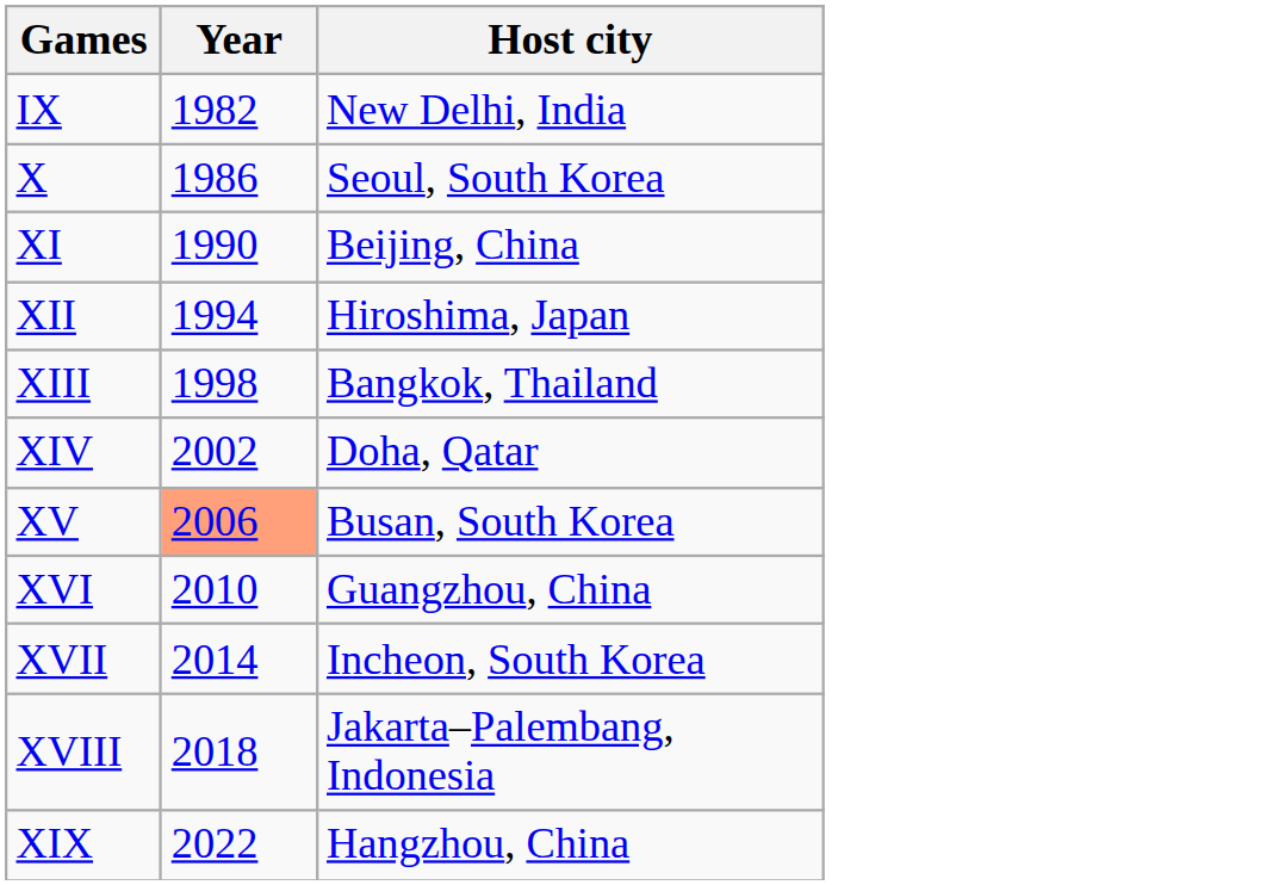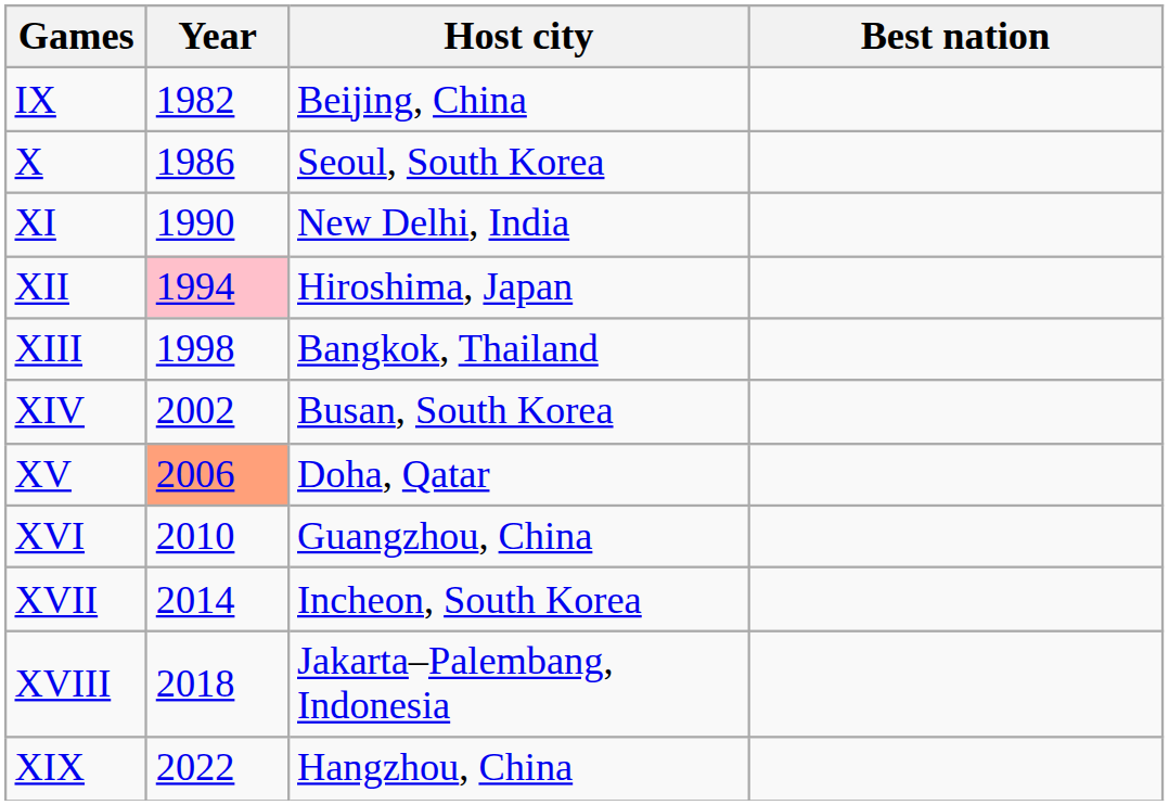+ column: Best nation
IX | Host city: New Delhi, India -> Beijing, China
XI | Host city: Beijing, China -> New Delhi, India
XII | Year: no background -> pink background
XIV | Host city: Doha, Qatar -> Busan, South Korea
XV | Host city: Busan, South Korea -> Doha, Qatar
